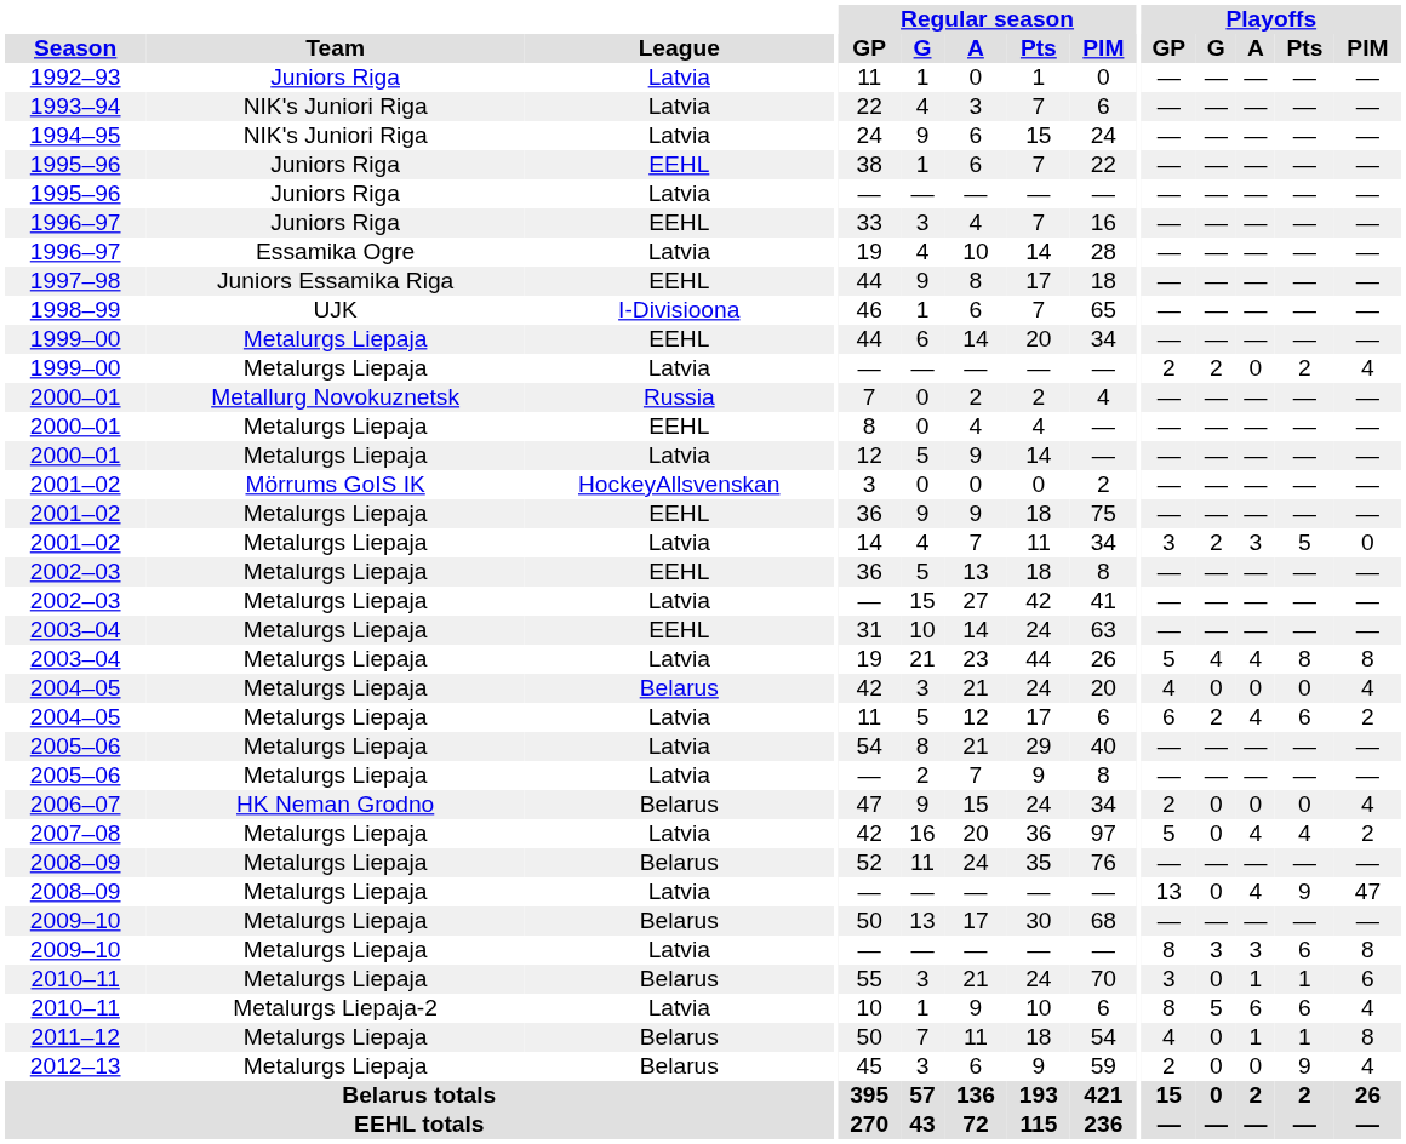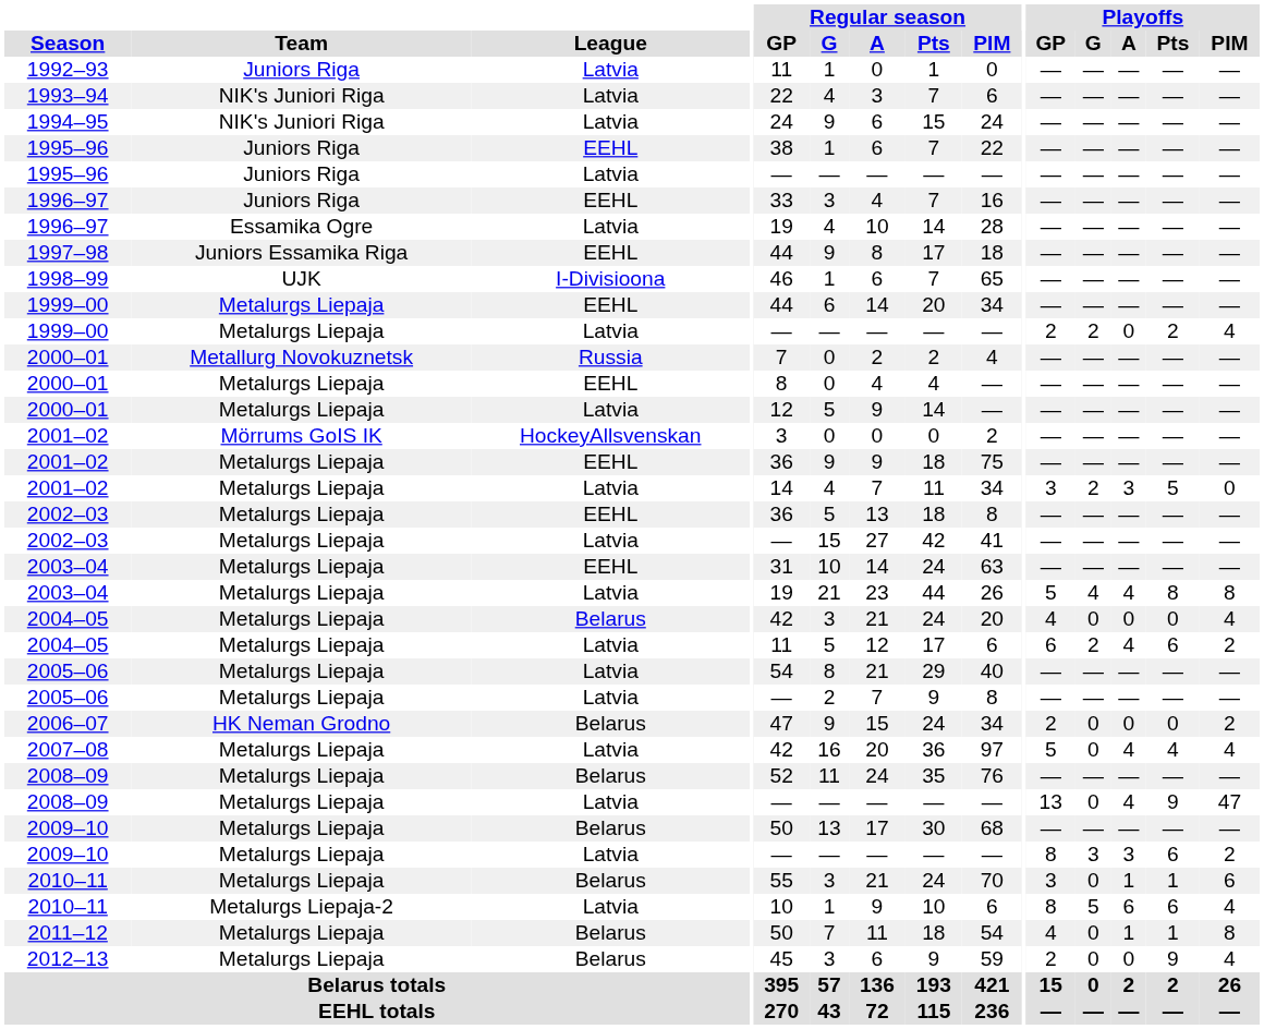2006–07 | Playoffs / PIM: 4 -> 2
2007–08 | Playoffs / PIM: 2 -> 4
2009–10 / Latvia | Playoffs / PIM: 8 -> 2
